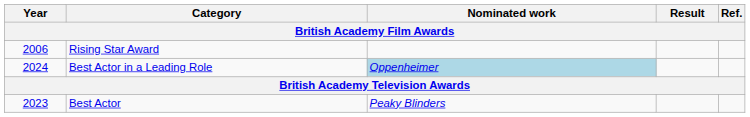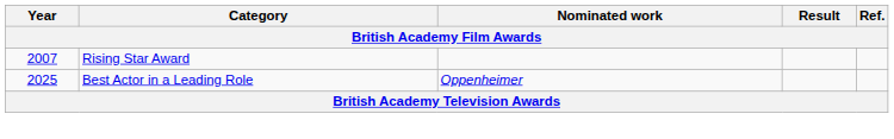Rising Star Award | Year: 2006 -> 2007
Best Actor in a Leading Role | Year: 2024 -> 2025
Best Actor in a Leading Role | Nominated work: lightblue background -> no background
- row: 2023 | Best Actor | Peaky Blinders
